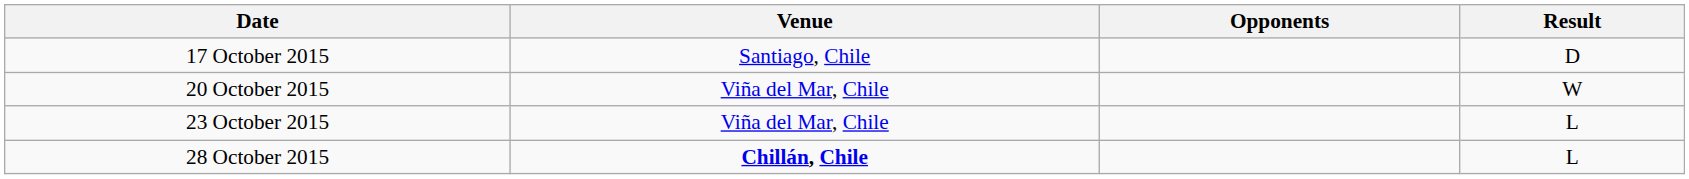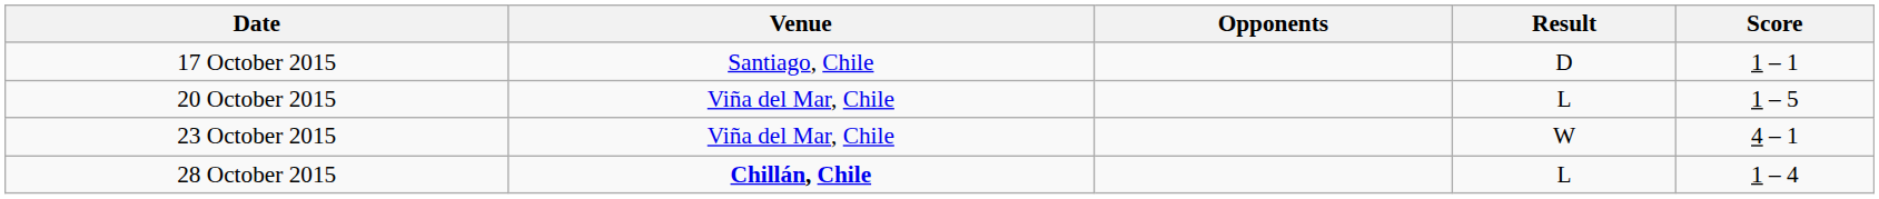+ column: Score | 1 – 1 | 1 – 5 | 4 – 1 | 1 – 4
20 October 2015 | Result: W -> L
23 October 2015 | Result: L -> W
